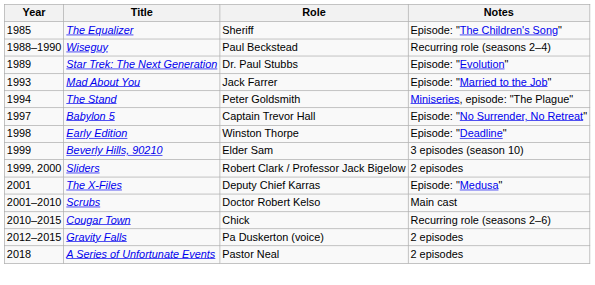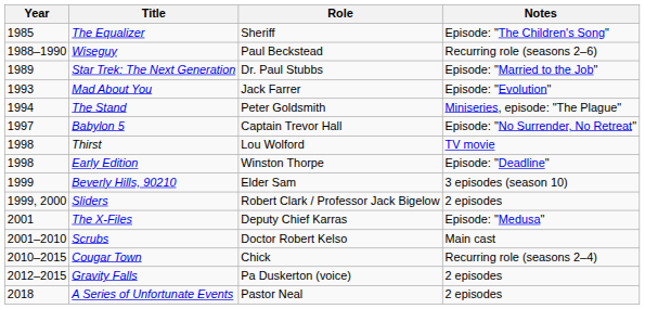Wiseguy | Notes: Recurring role (seasons 2–4) -> Recurring role (seasons 2–6)
Star Trek: The Next Generation | Notes: Episode: "Evolution" -> Episode: "Married to the Job"
Mad About You | Notes: Episode: "Married to the Job" -> Episode: "Evolution"
+ row: 1998 | Thirst | Lou Wolford | TV movie
Cougar Town | Notes: Recurring role (seasons 2–6) -> Recurring role (seasons 2–4)
